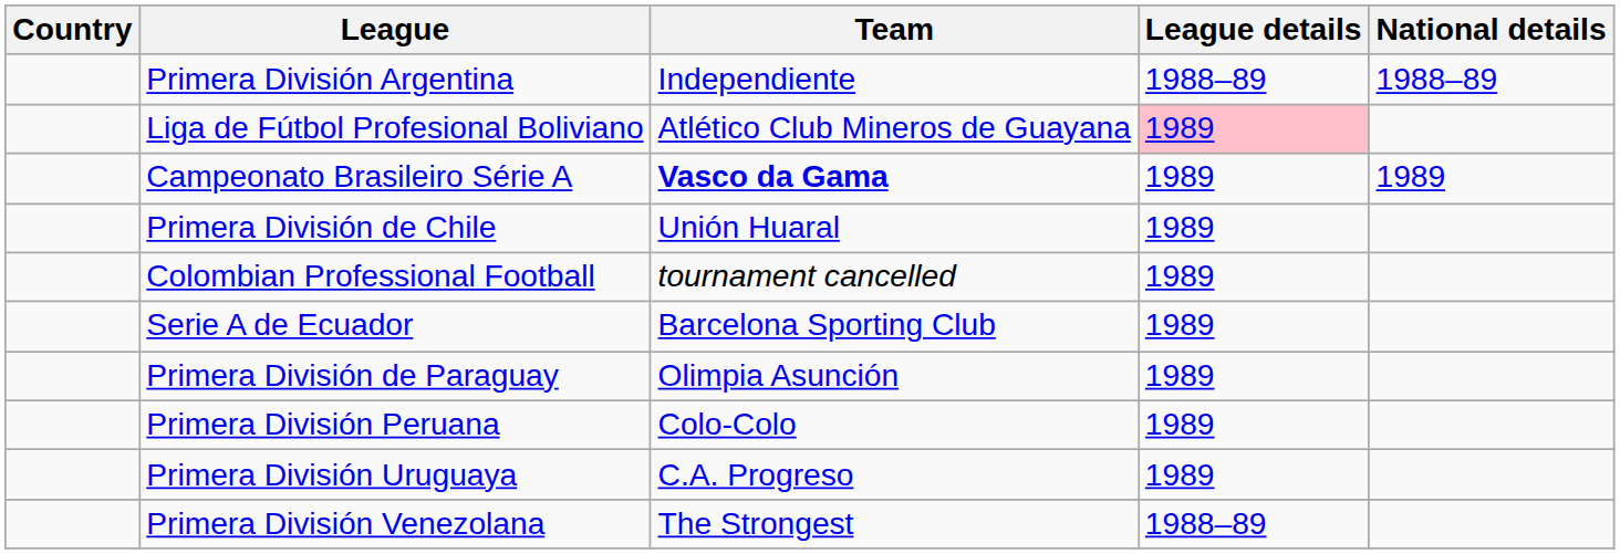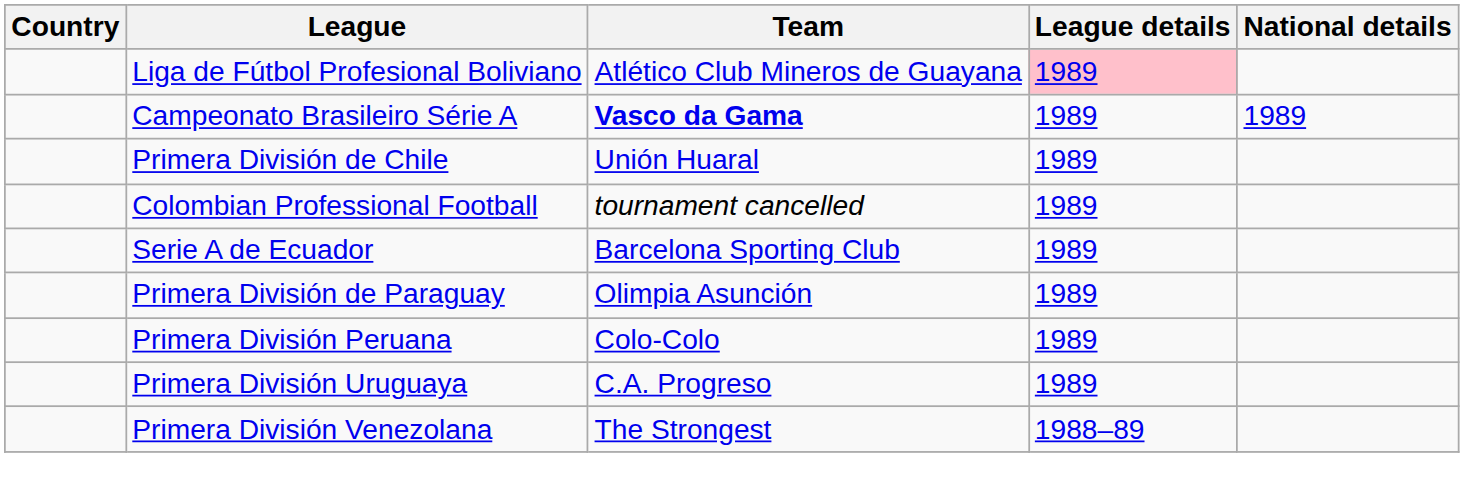- row: Primera División Argentina | Independiente | 1988–89 | 1988–89
